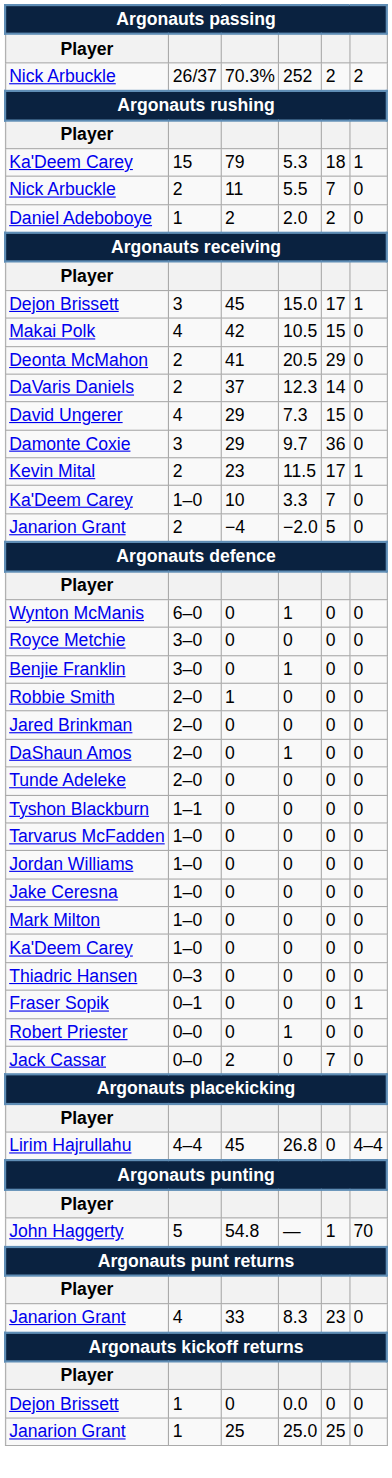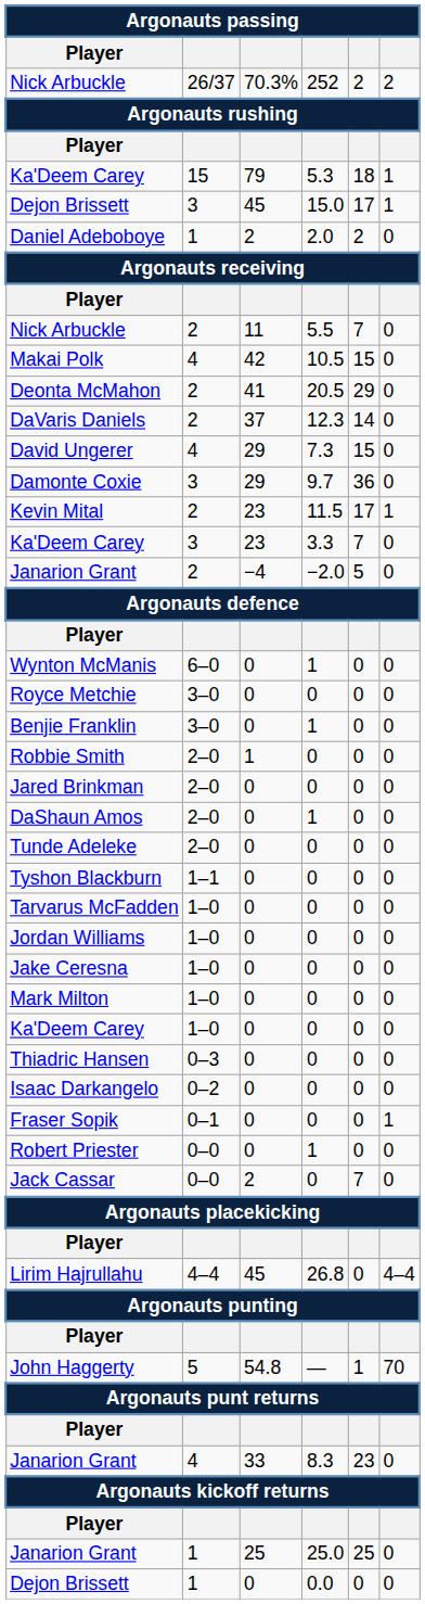rows swapped: Nick Arbuckle / 5.5 <-> Dejon Brissett / 15.0
Ka'Deem Carey / 3.3 | column 2: 1–0 -> 3
Ka'Deem Carey / 3.3 | column 3: 10 -> 23
+ row: Isaac Darkangelo | 0–2 | 0 | 0 | 0 | 0
rows swapped: Janarion Grant / 25.0 <-> Dejon Brissett / 0.0
